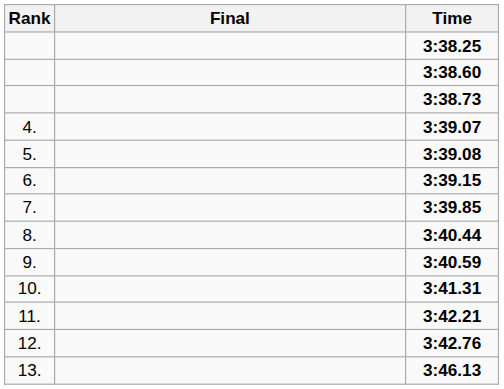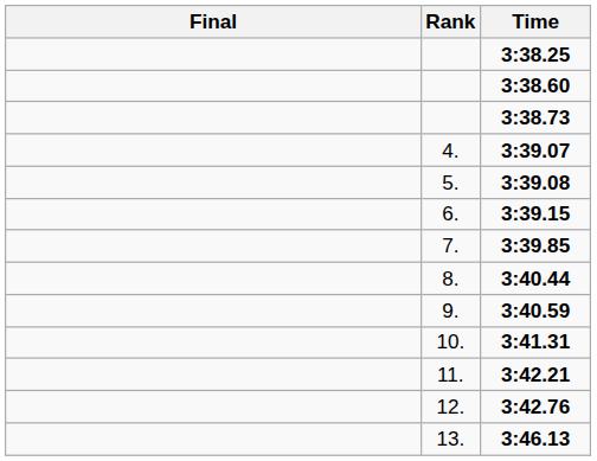columns swapped: Rank <-> Final
